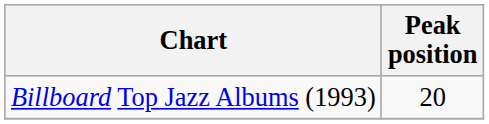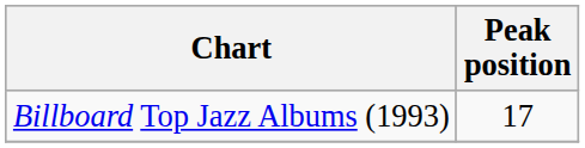Billboard Top Jazz Albums (1993) | Peak position: 20 -> 17
